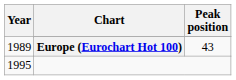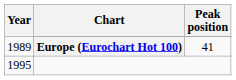1989 / Europe (Eurochart Hot 100) | Peak position: 43 -> 41
